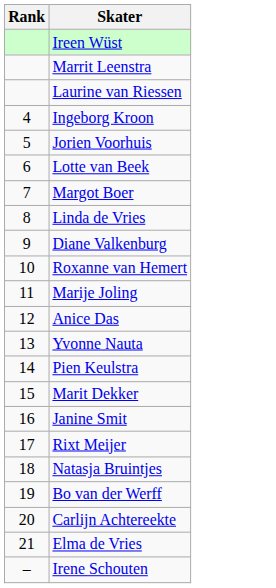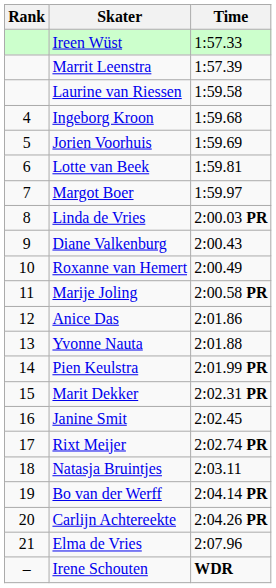+ column: Time | 1:57.33 | 1:57.39 | 1:59.58 | 1:59.68 | 1:59.69 | 1:59.81 | 1:59.97 | 2:00.03 PR | 2:00.43 | 2:00.49 | 2:00.58 PR | 2:01.86 | 2:01.88 | 2:01.99 PR | 2:02.31 PR | 2:02.45 | 2:02.74 PR | 2:03.11 | 2:04.14 PR | 2:04.26 PR | 2:07.96 | WDR
